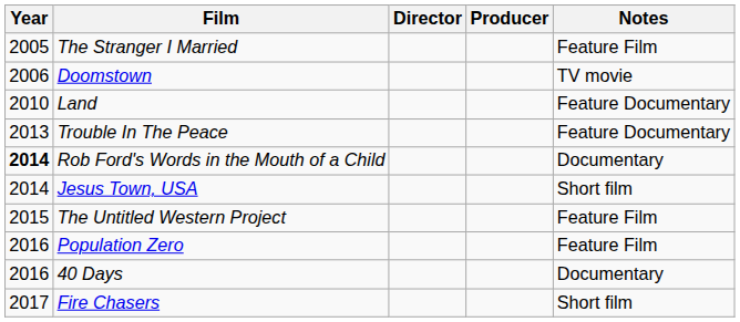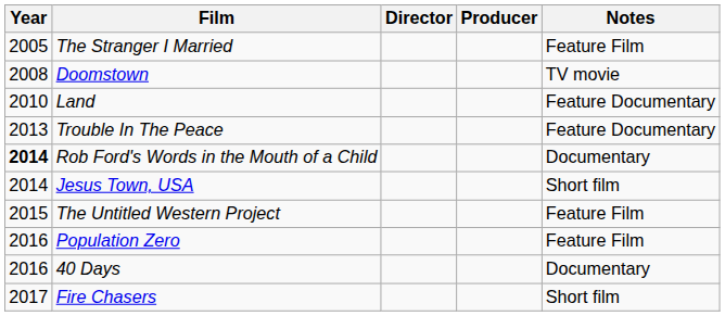Doomstown | Year: 2006 -> 2008
